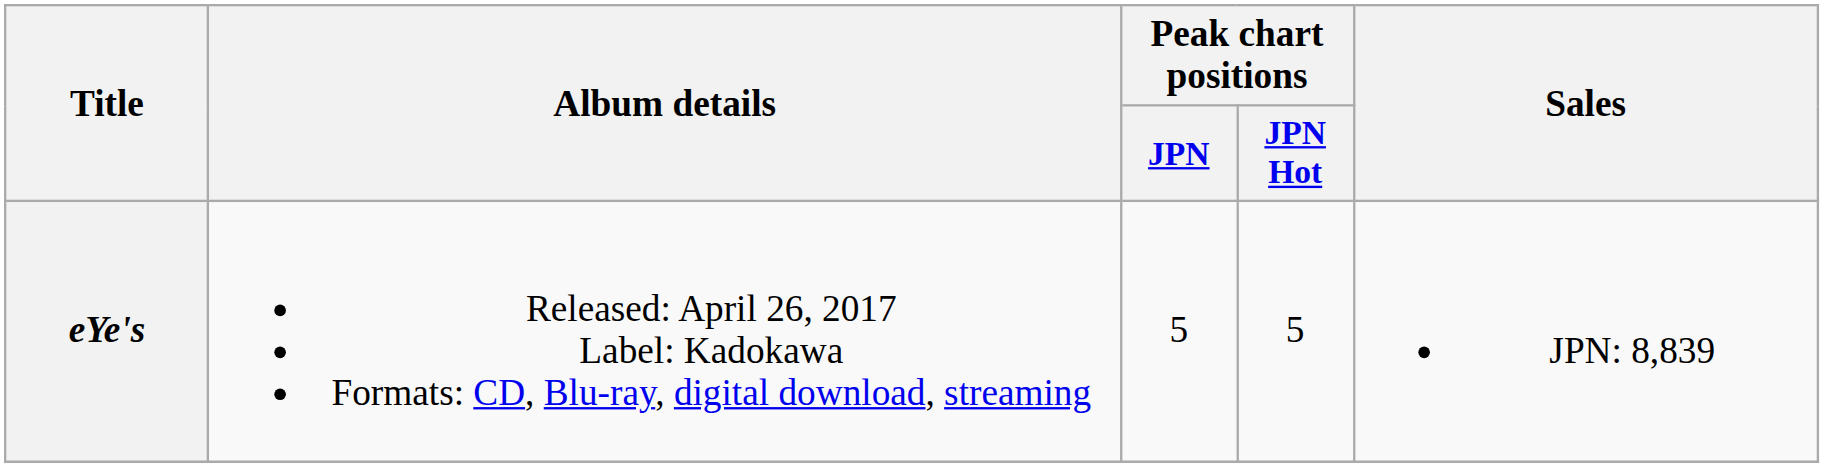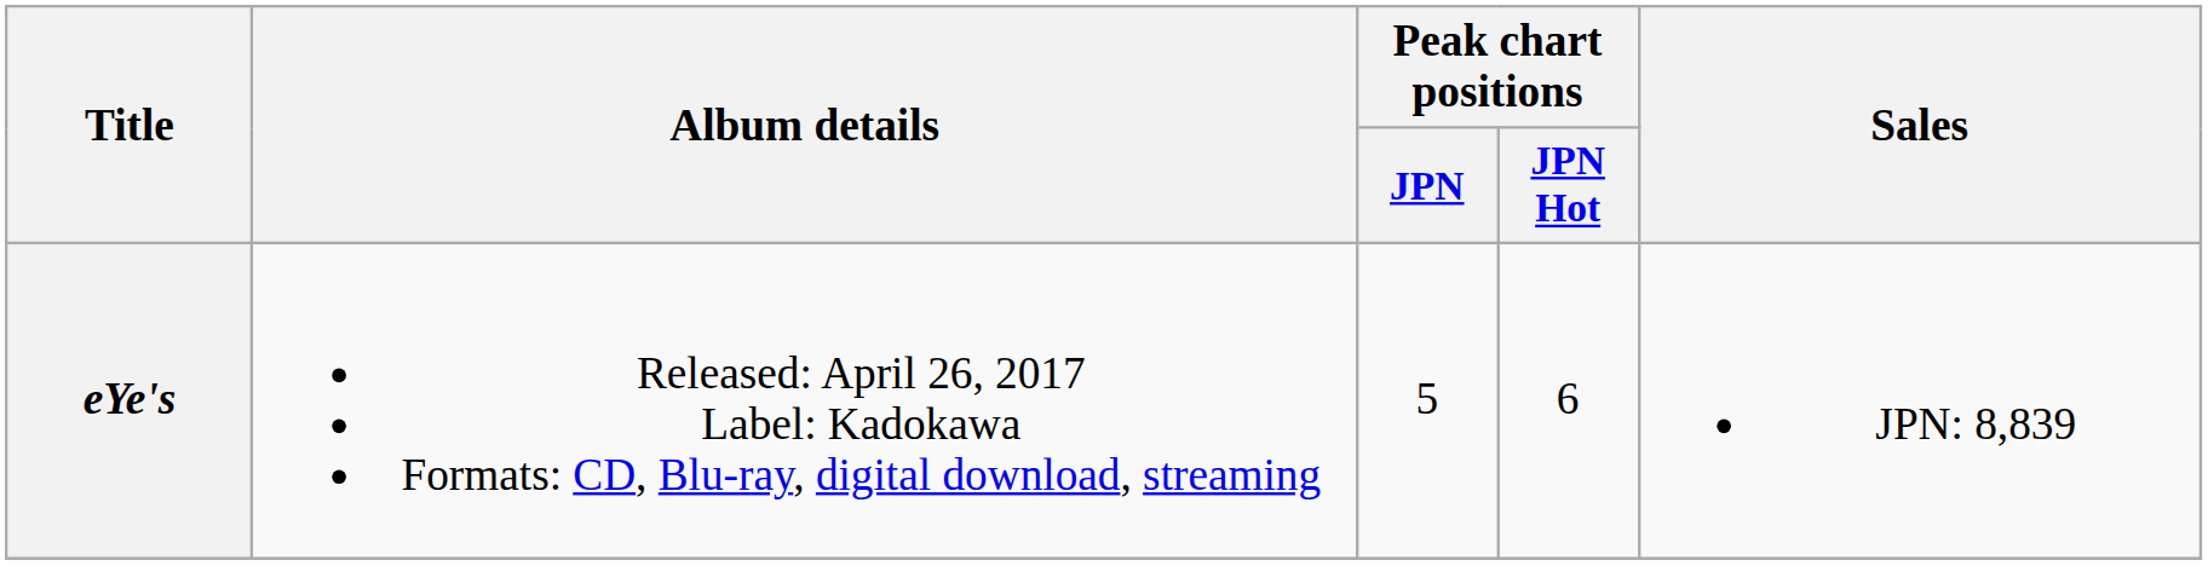eYe's | Peak chart positions / JPN Hot: 5 -> 6
